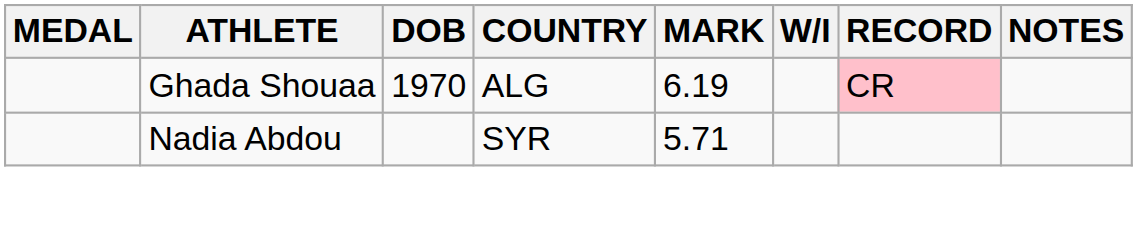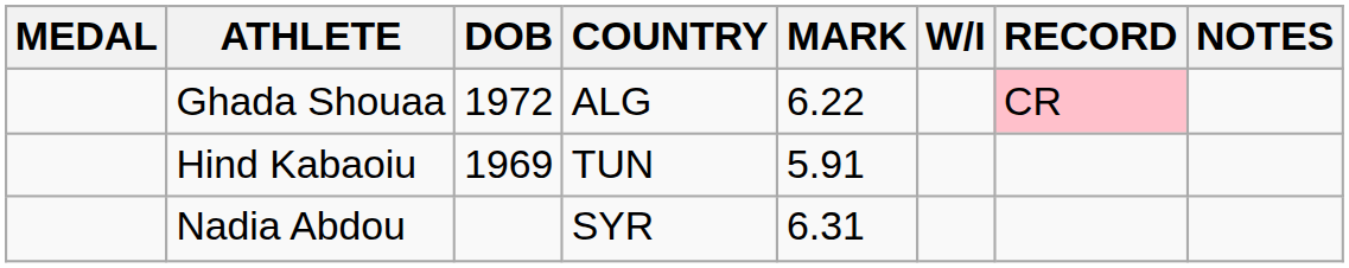Ghada Shouaa | DOB: 1970 -> 1972
Ghada Shouaa | MARK: 6.19 -> 6.22
+ row: Hind Kabaoiu | 1969 | TUN | 5.91
Nadia Abdou | MARK: 5.71 -> 6.31
